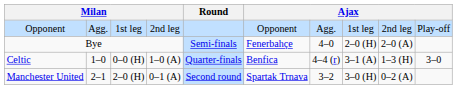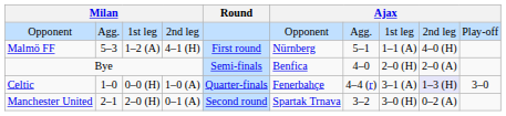+ row: Malmö FF | 5–3 | 1–2 (A) | 4–1 (H) | First round | Nürnberg | 5–1 | 1–1 (A) | 4–0 (H)
Bye | column 6: Fenerbahçe -> Benfica
Celtic | column 6: Benfica -> Fenerbahçe
Celtic | column 9: no background -> lavender background
